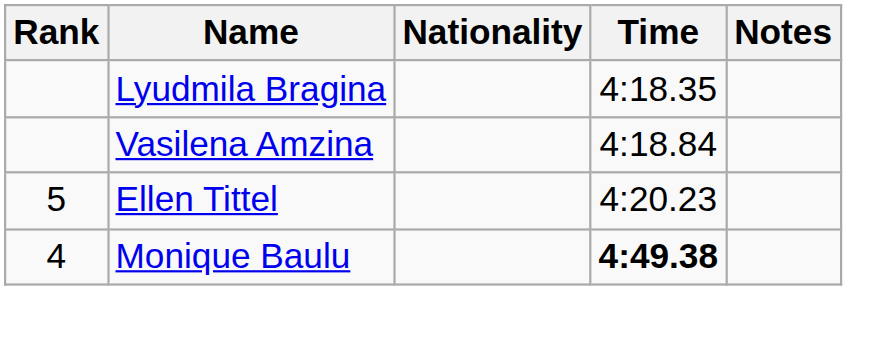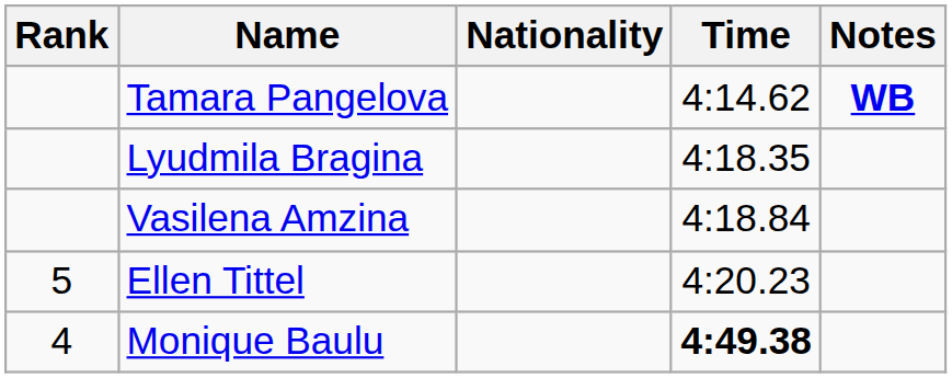+ row: Tamara Pangelova | 4:14.62 | WB
